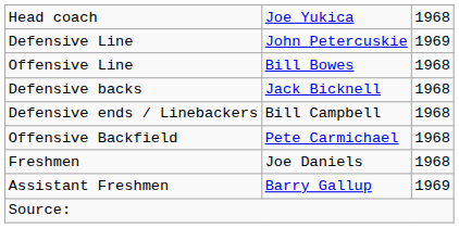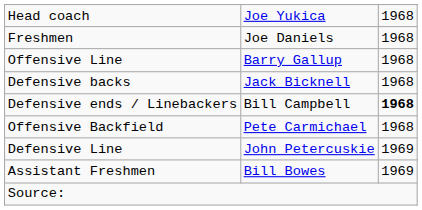rows swapped: Defensive Line <-> Freshmen
Offensive Line | column 2: Bill Bowes -> Barry Gallup
Defensive ends / Linebackers | column 3: normal -> bold
Assistant Freshmen | column 2: Barry Gallup -> Bill Bowes
